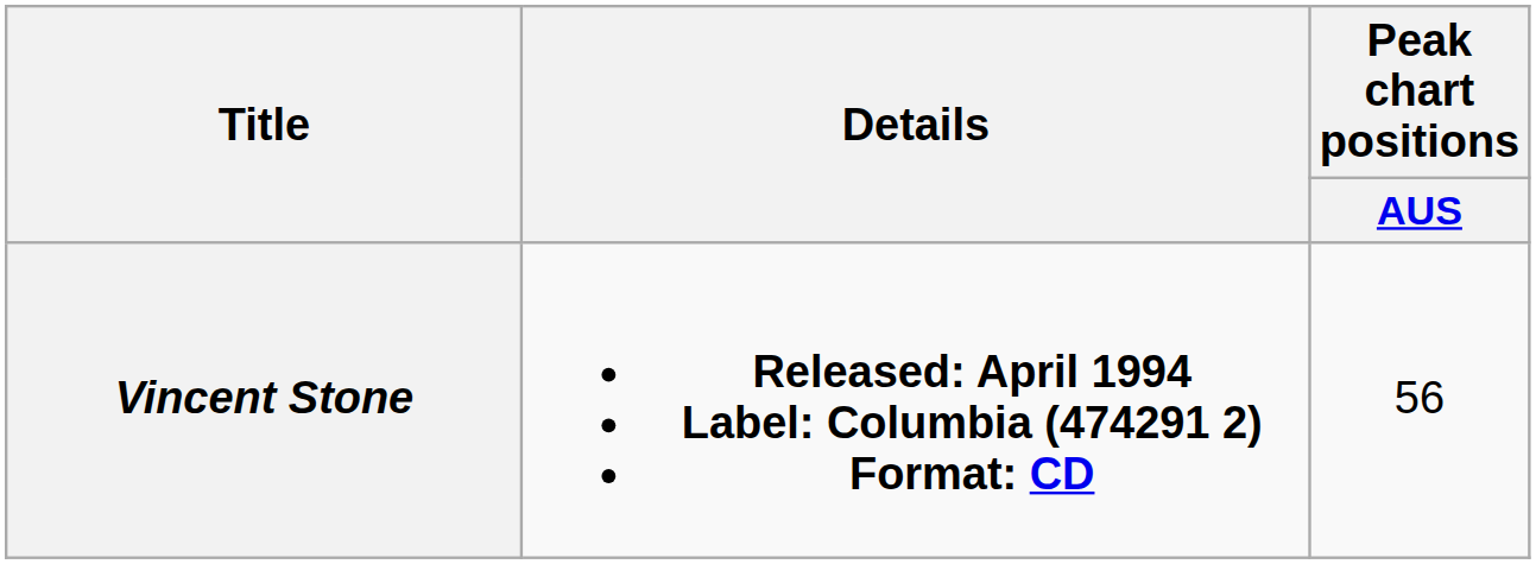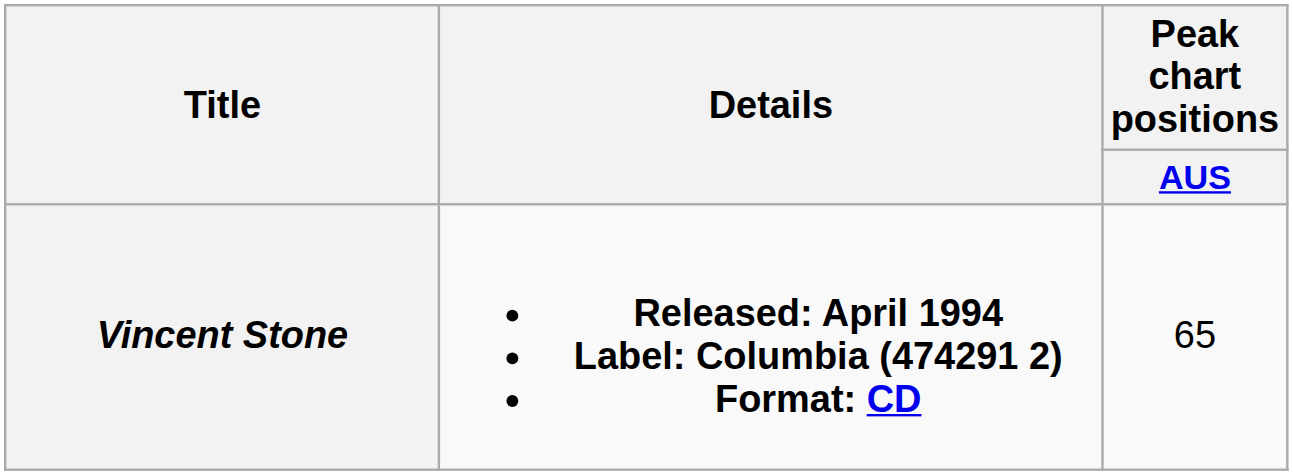Vincent Stone | Peak chart positions / AUS: 56 -> 65
